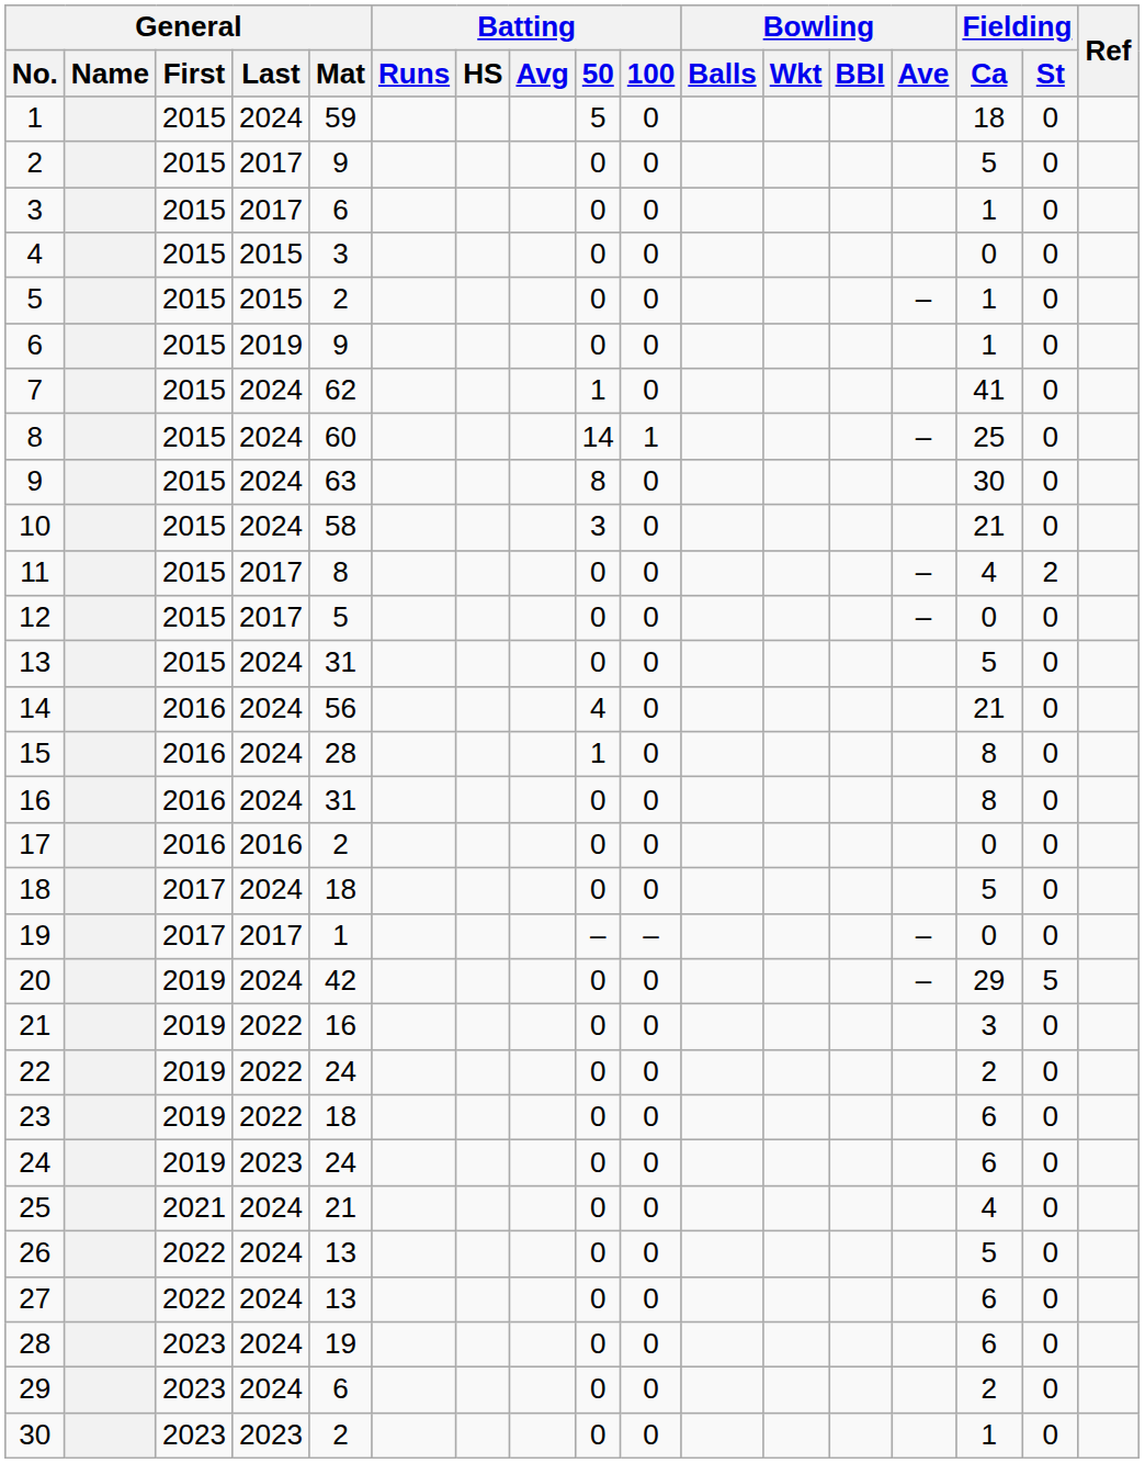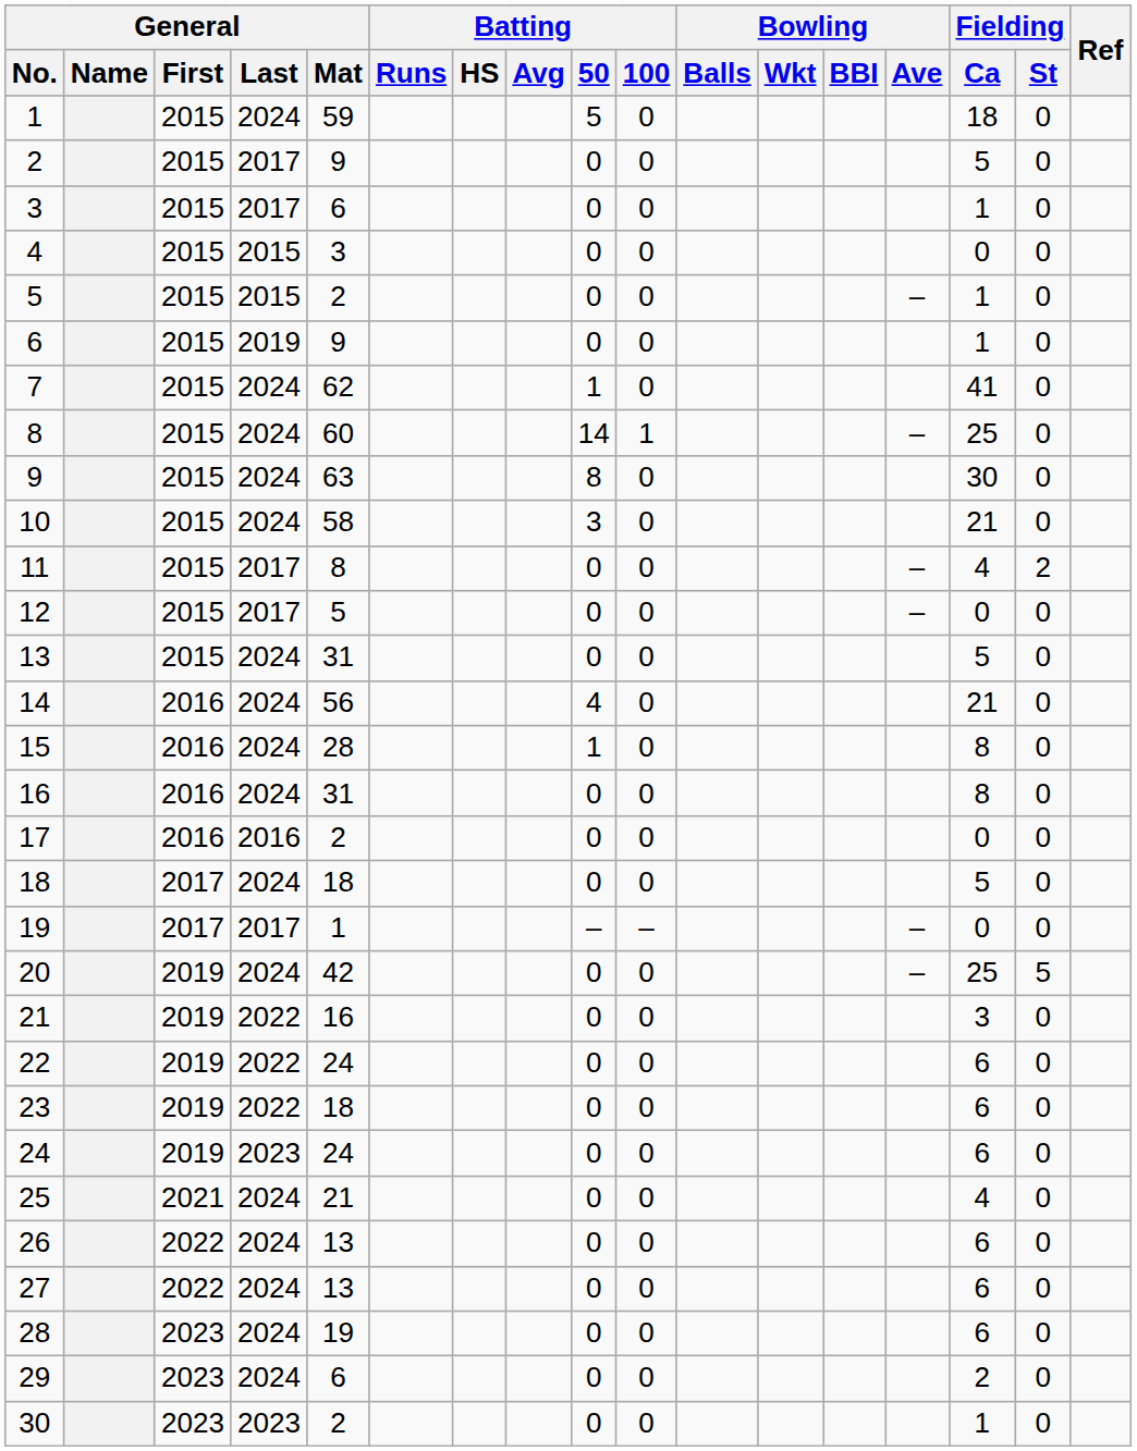20 | Fielding / Ca: 29 -> 25
22 | Fielding / Ca: 2 -> 6
26 | Fielding / Ca: 5 -> 6
